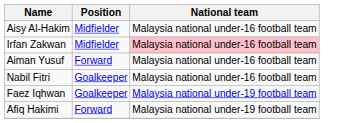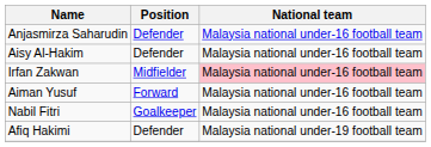+ row: Anjasmirza Saharudin | Defender | Malaysia national under-16 football team
Aisy Al-Hakim | Position: Midfielder -> Defender
- row: Faez Iqhwan | Goalkeeper | Malaysia national under-19 football team
Afiq Hakimi | Position: Forward -> Defender
